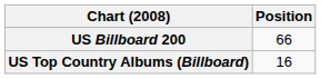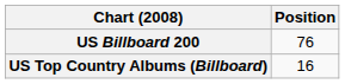US Billboard 200 | Position: 66 -> 76
